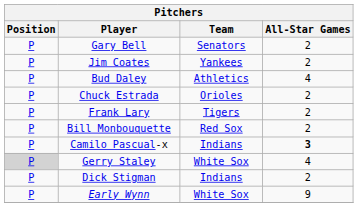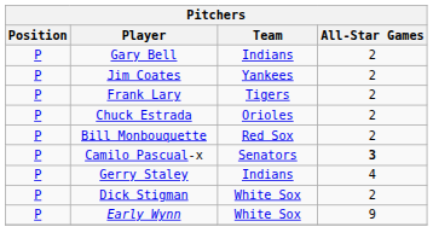Gary Bell | Team: Senators -> Indians
- row: P | Bud Daley | Athletics | 4
rows swapped: Chuck Estrada <-> Frank Lary
Camilo Pascual-x | Team: Indians -> Senators
Gerry Staley | Position: lightgrey background -> no background
Gerry Staley | Team: White Sox -> Indians
Dick Stigman | Team: Indians -> White Sox
